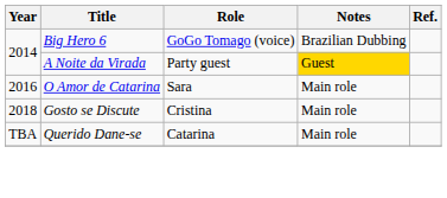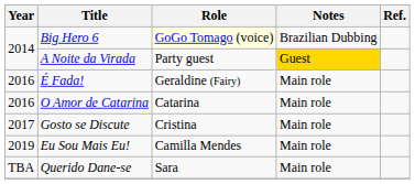Big Hero 6 | Role: no background -> lightyellow background
+ row: 2016 | É Fada! | Geraldine (Fairy) | Main role
O Amor de Catarina | Role: Sara -> Catarina
Gosto se Discute | Year: 2018 -> 2017
+ row: 2019 | Eu Sou Mais Eu! | Camilla Mendes | Main role
Querido Dane-se | Role: Catarina -> Sara
